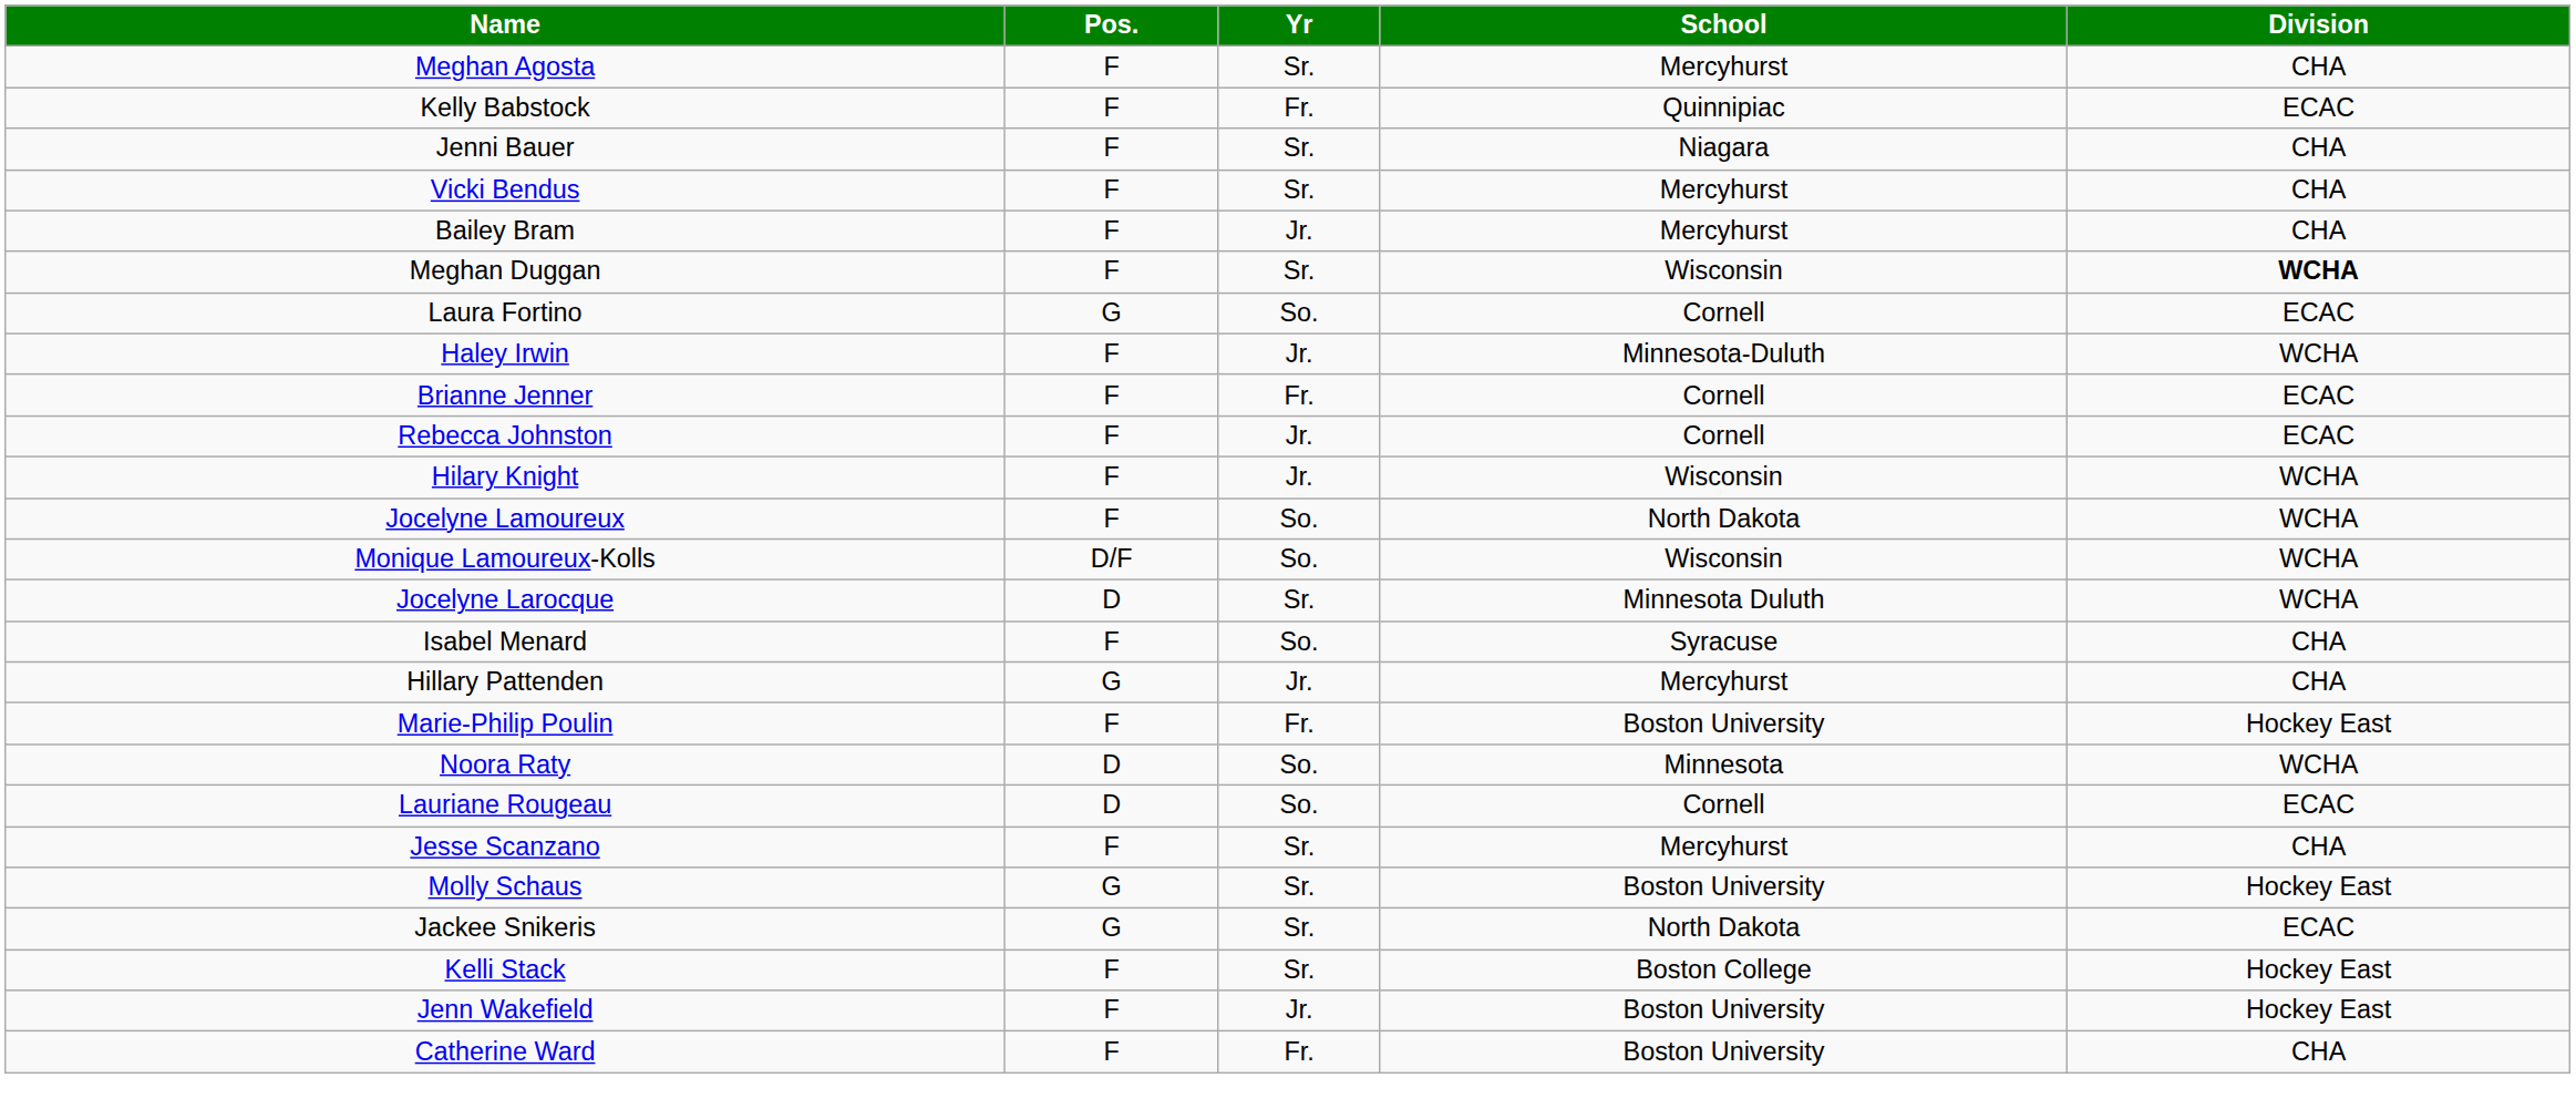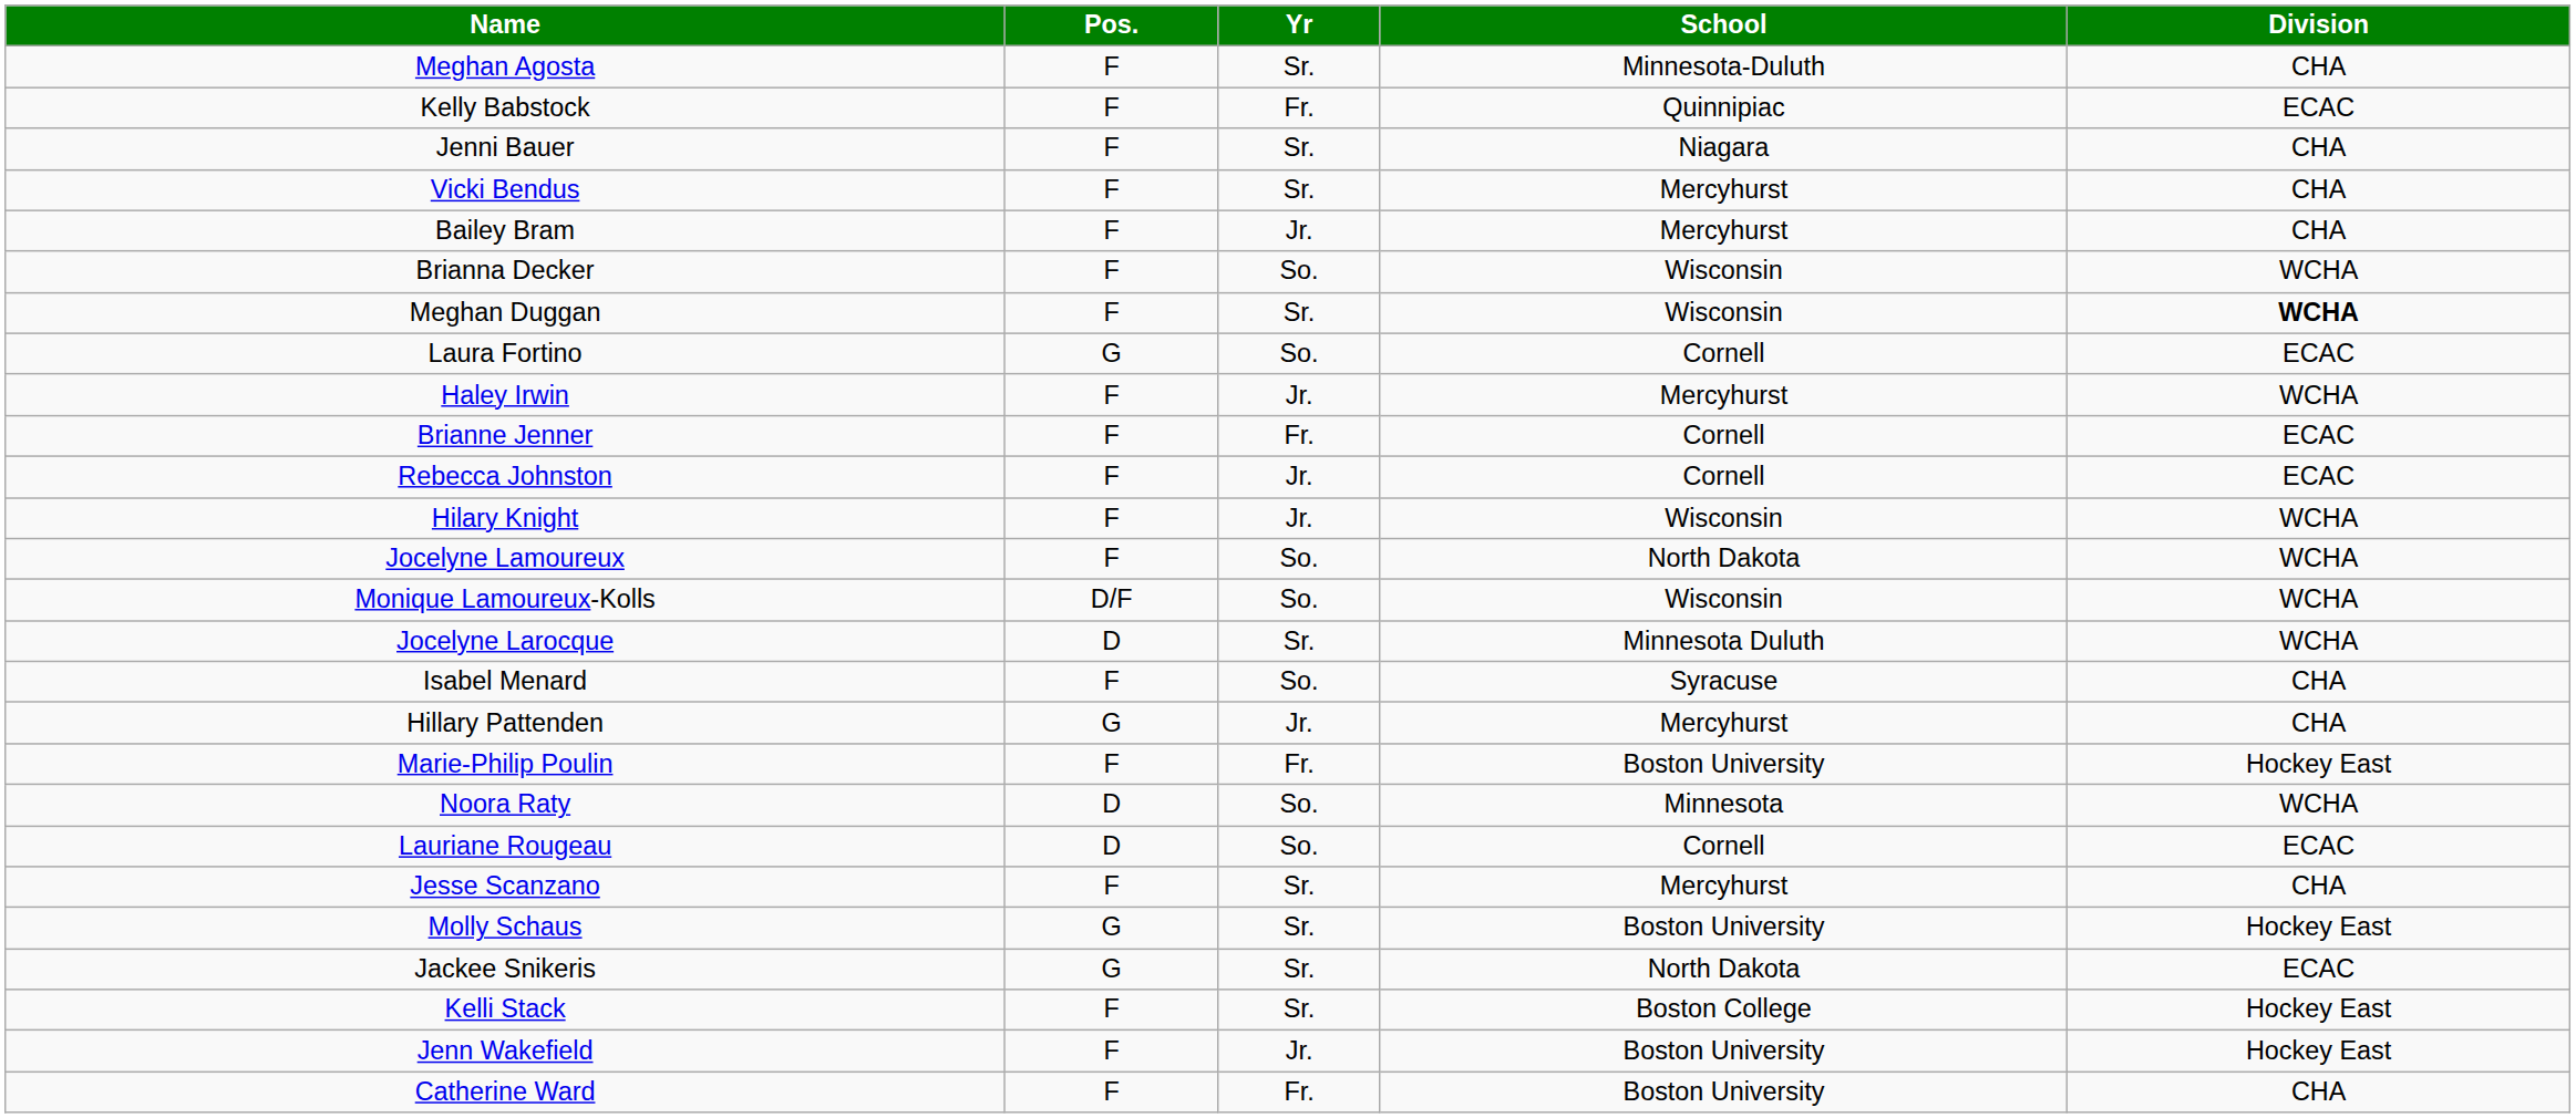Meghan Agosta | School: Mercyhurst -> Minnesota-Duluth
+ row: Brianna Decker | F | So. | Wisconsin | WCHA
Haley Irwin | School: Minnesota-Duluth -> Mercyhurst
